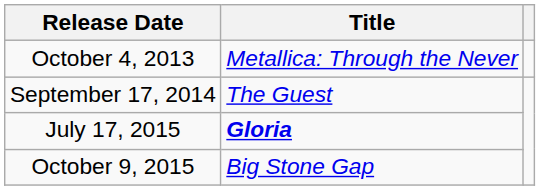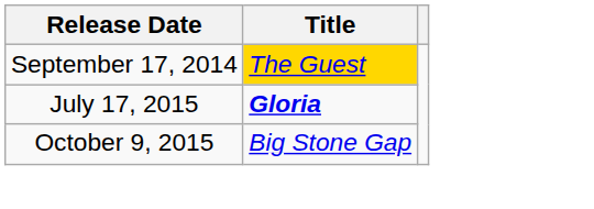- row: October 4, 2013 | Metallica: Through the Never
September 17, 2014 | Title: no background -> gold background
